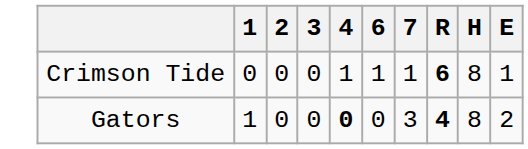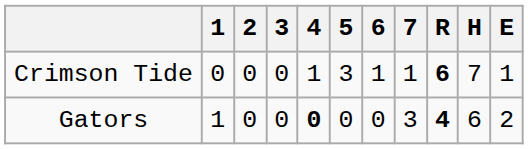+ column: 5 | 3 | 0
Crimson Tide | H: 8 -> 7
Gators | H: 8 -> 6
